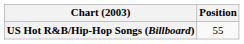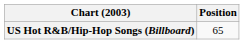US Hot R&B/Hip-Hop Songs (Billboard) | Position: 55 -> 65
